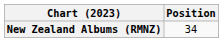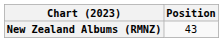New Zealand Albums (RMNZ) | Position: 34 -> 43
